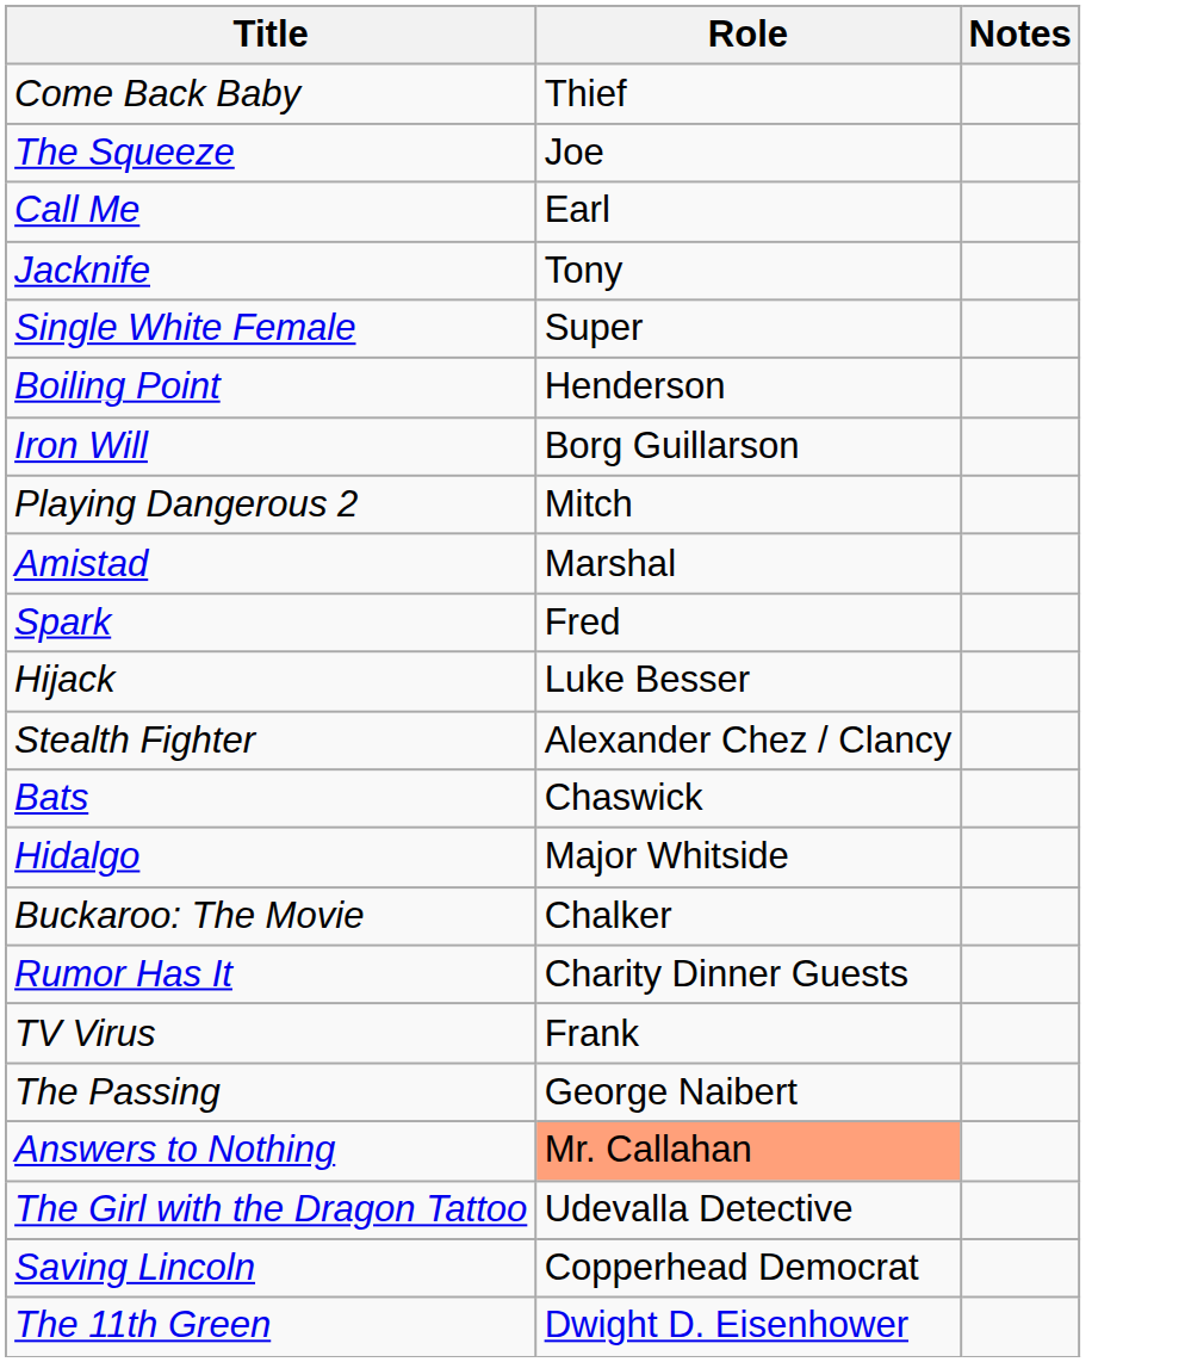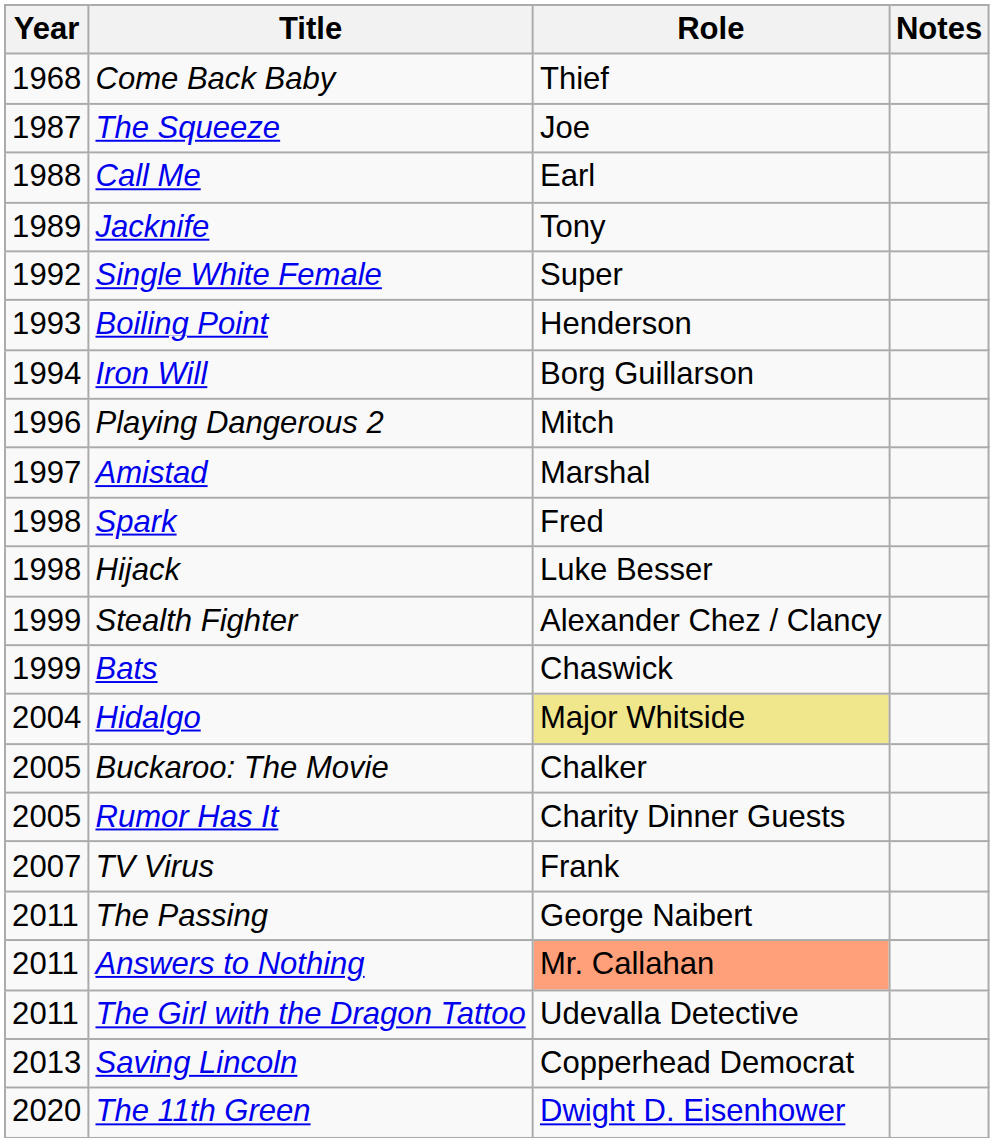+ column: Year | 1968 | 1987 | 1988 | 1989 | 1992 | 1993 | 1994 | 1996 | 1997 | 1998 | 1998 | 1999 | 1999 | 2004 | 2005 | 2005 | 2007 | 2011 | 2011 | 2011 | 2013 | 2020
Hidalgo | Role: no background -> khaki background
